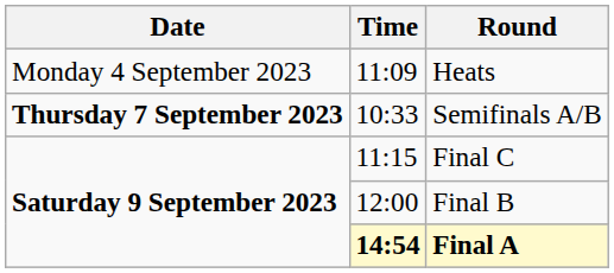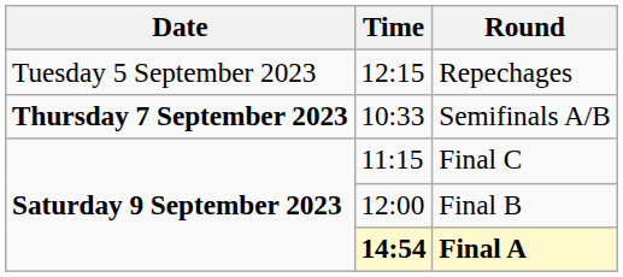- row: Monday 4 September 2023 | 11:09 | Heats
+ row: Tuesday 5 September 2023 | 12:15 | Repechages
